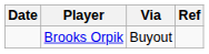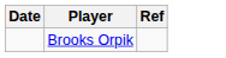- column: Via | Buyout
